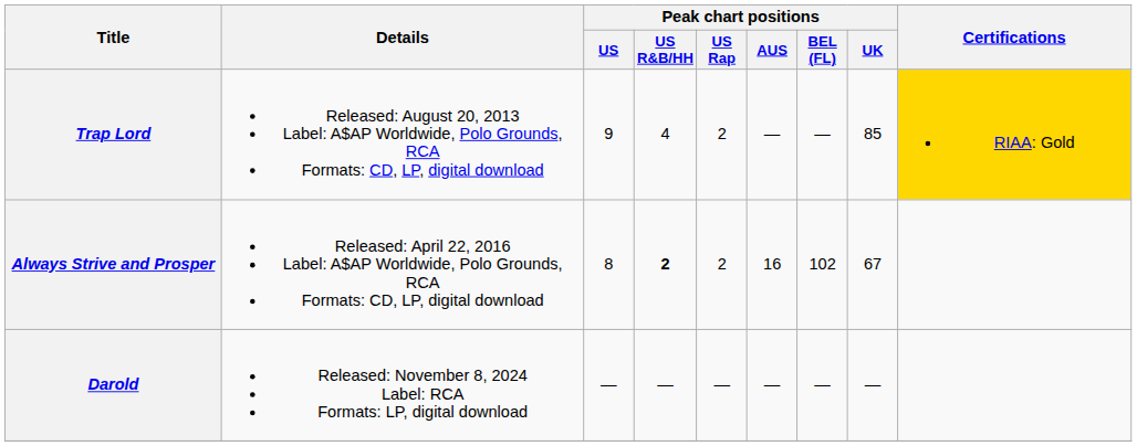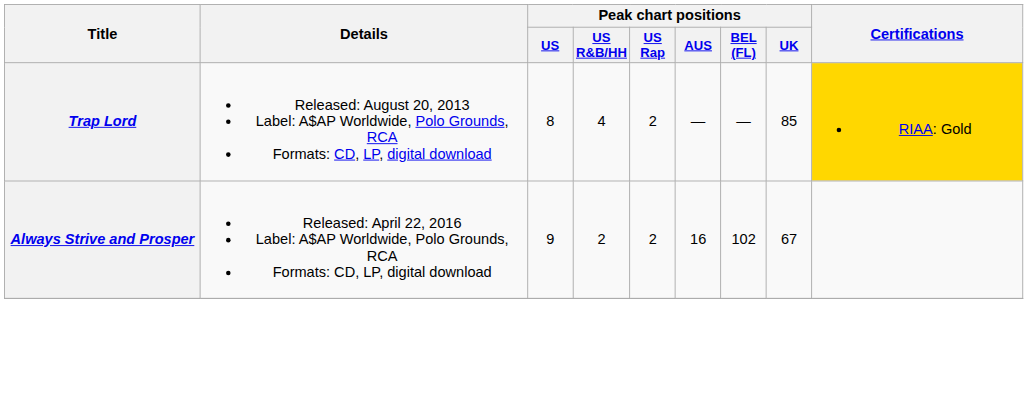Trap Lord | Peak chart positions / US: 9 -> 8
Always Strive and Prosper | Peak chart positions / US: 8 -> 9
Always Strive and Prosper | Peak chart positions / US R&B/HH: bold -> normal
- row: Darold | Released: November 8, 2024 Label: RCA Formats: LP, digital download | — | — | — | — | — | —
